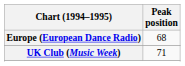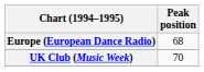UK Club (Music Week) | Peak position: 71 -> 70
